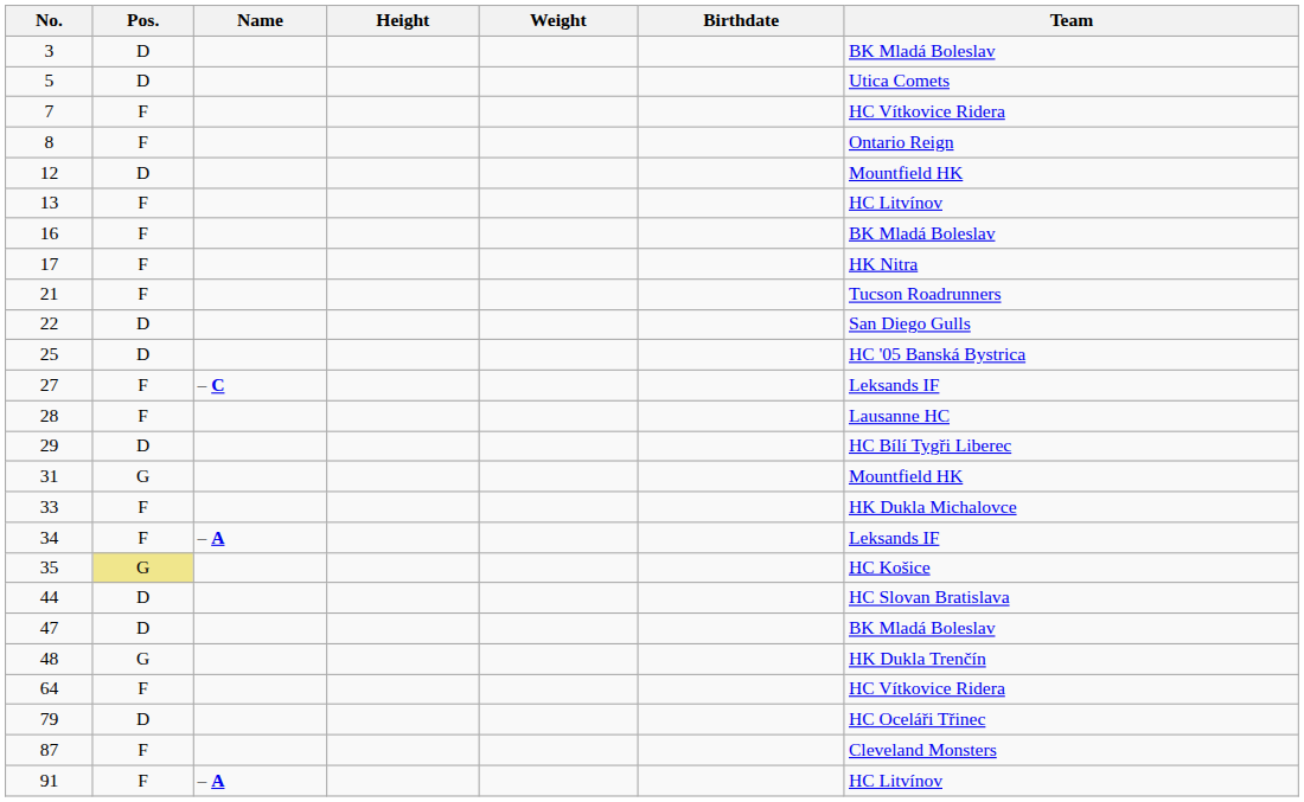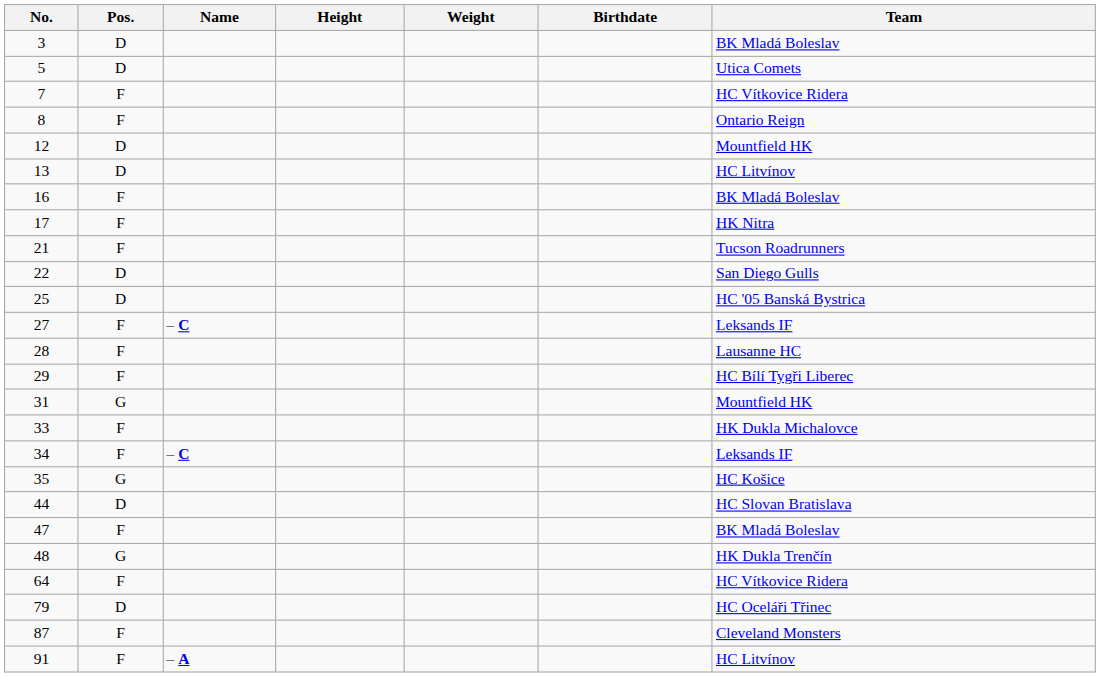13 | Pos.: F -> D
29 | Pos.: D -> F
34 | Name: – A -> – C
35 | Pos.: khaki background -> no background
47 | Pos.: D -> F
